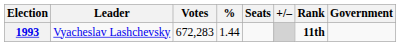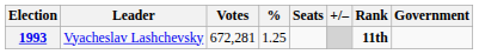1993 | Votes: 672,283 -> 672,281
1993 | %: 1.44 -> 1.25
